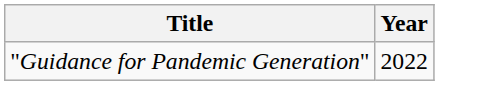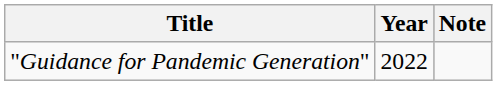+ column: Note
